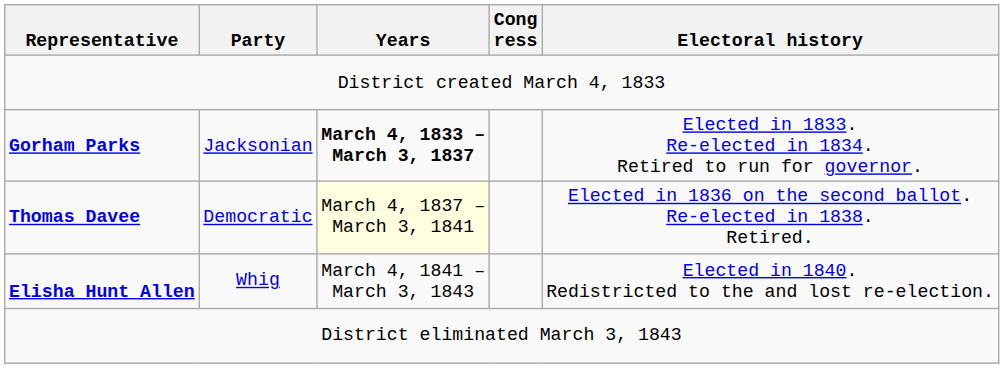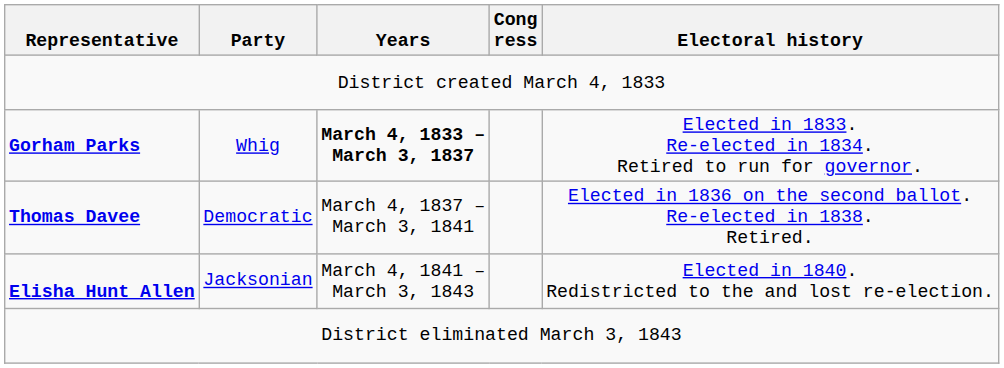Gorham Parks | Party: Jacksonian -> Whig
Thomas Davee | Years: lightyellow background -> no background
Elisha Hunt Allen | Party: Whig -> Jacksonian
